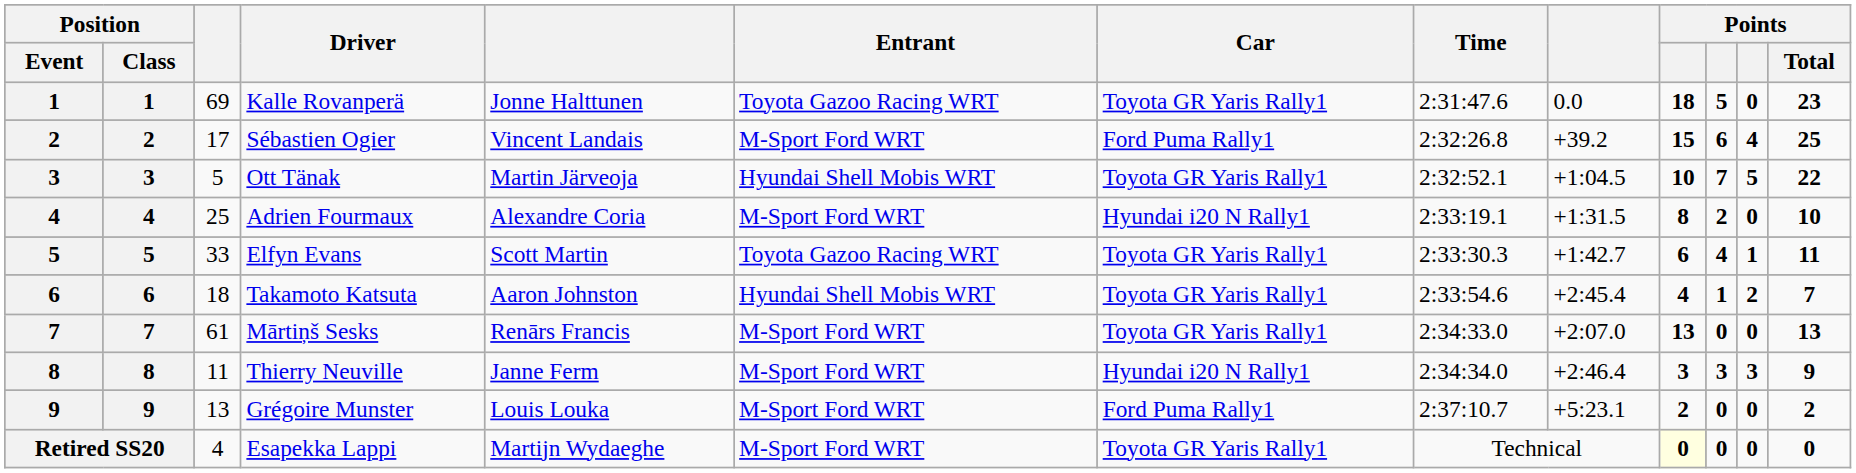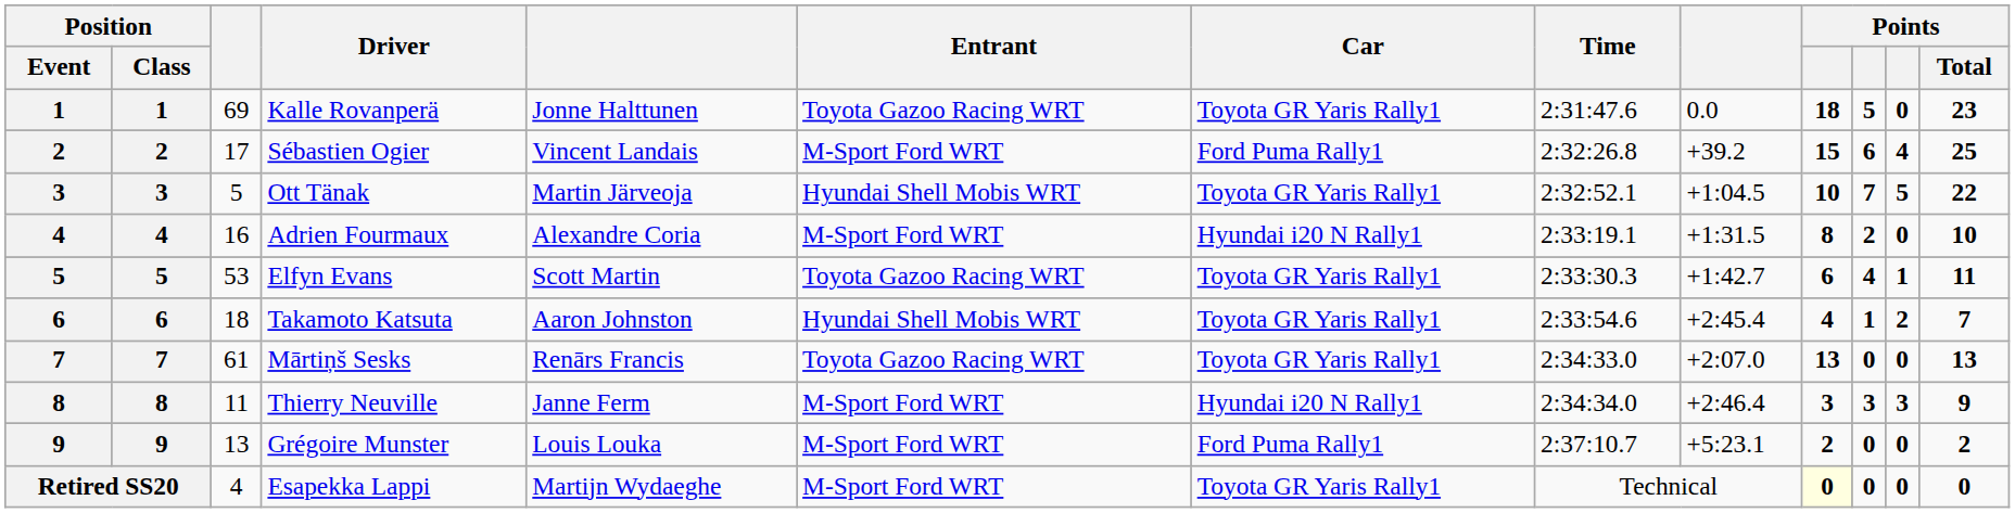Adrien Fourmaux | column 3: 25 -> 16
Elfyn Evans | column 3: 33 -> 53
Mārtiņš Sesks | Entrant: M-Sport Ford WRT -> Toyota Gazoo Racing WRT
